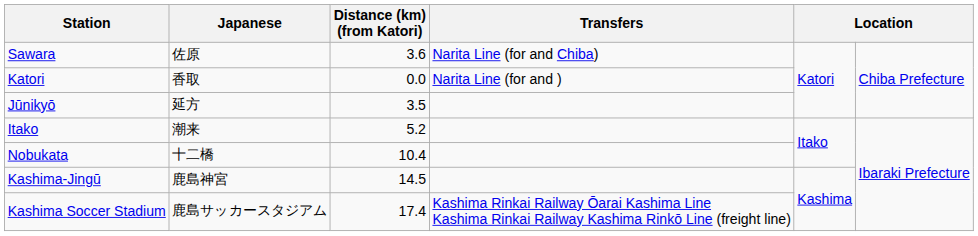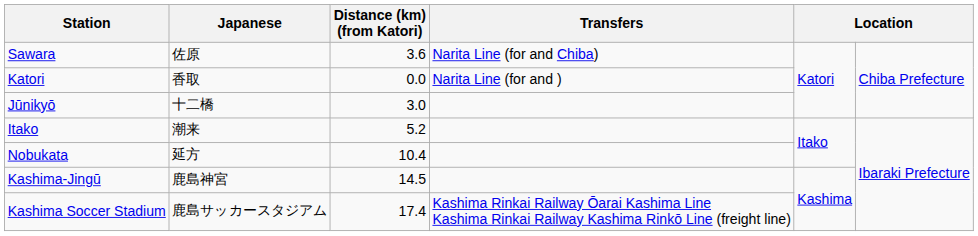Jūnikyō | Japanese: 延方 -> 十二橋
Jūnikyō | Distance (km) (from Katori): 3.5 -> 3.0
Nobukata | Japanese: 十二橋 -> 延方
